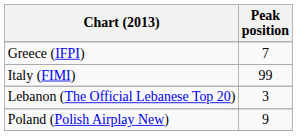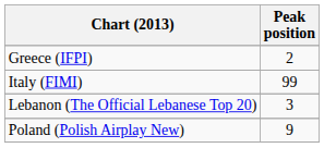Greece (IFPI) | Peak position: 7 -> 2
